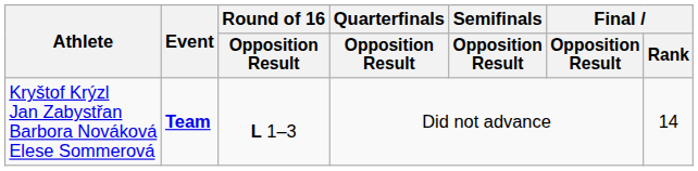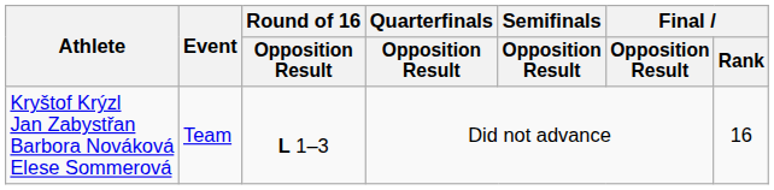Kryštof Krýzl Jan Zabystřan Barbora Nováková Elese Sommerová | Event: bold -> normal
Kryštof Krýzl Jan Zabystřan Barbora Nováková Elese Sommerová | Final / Rank: 14 -> 16
